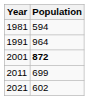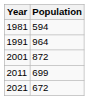2001 | Population: bold -> normal
2021 | Population: 602 -> 672
